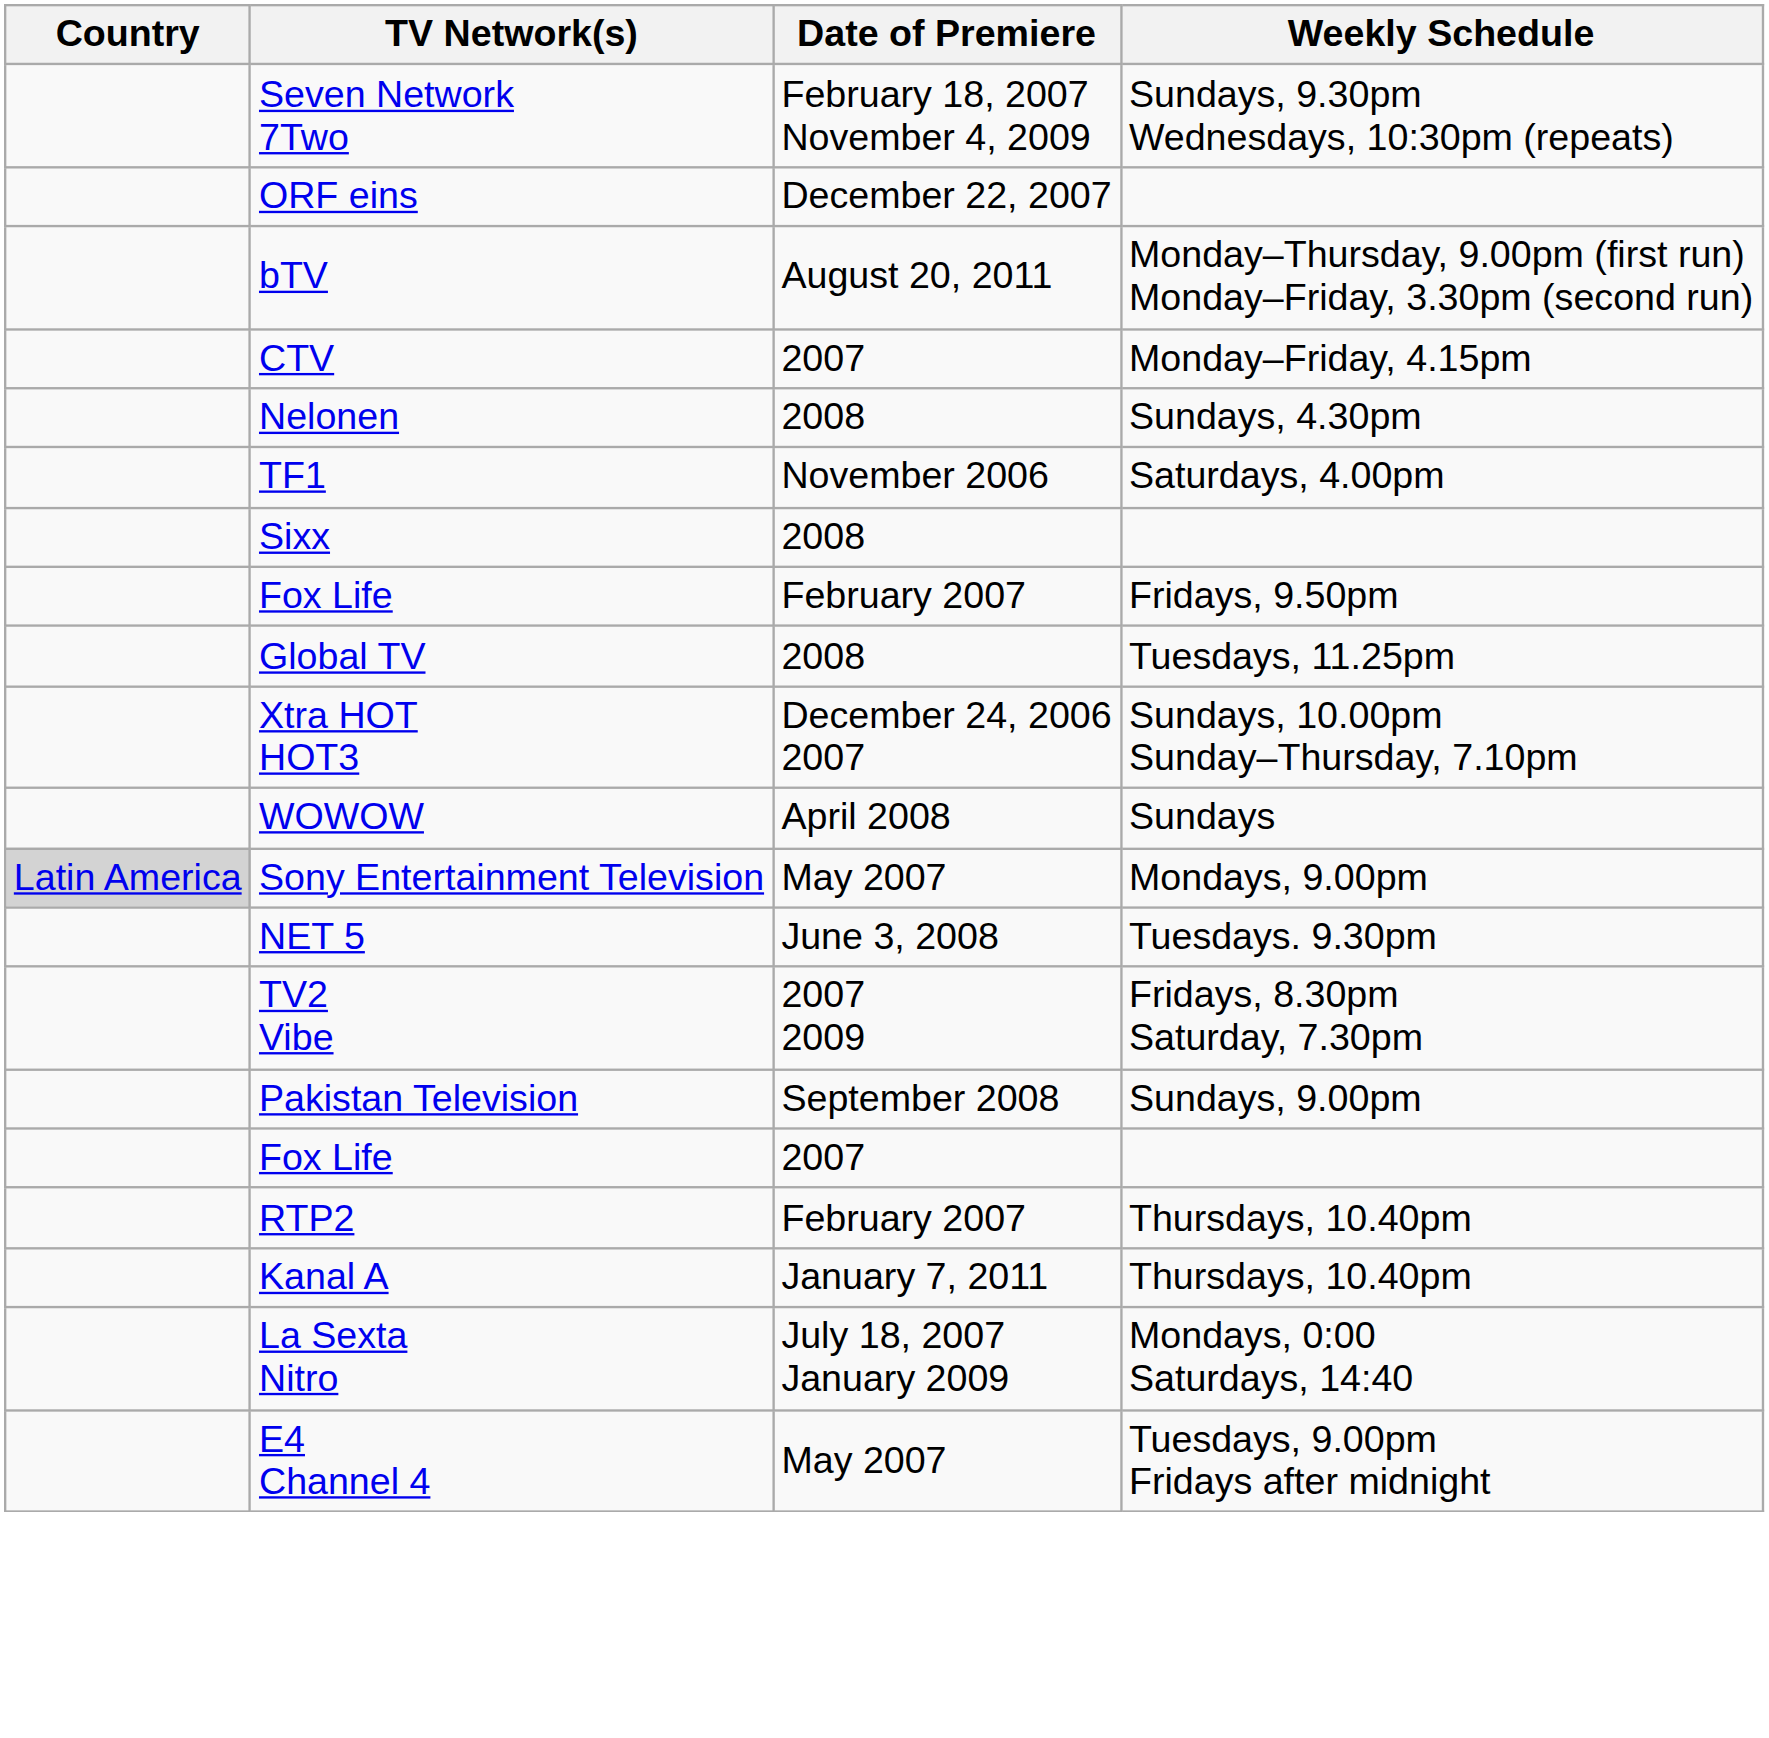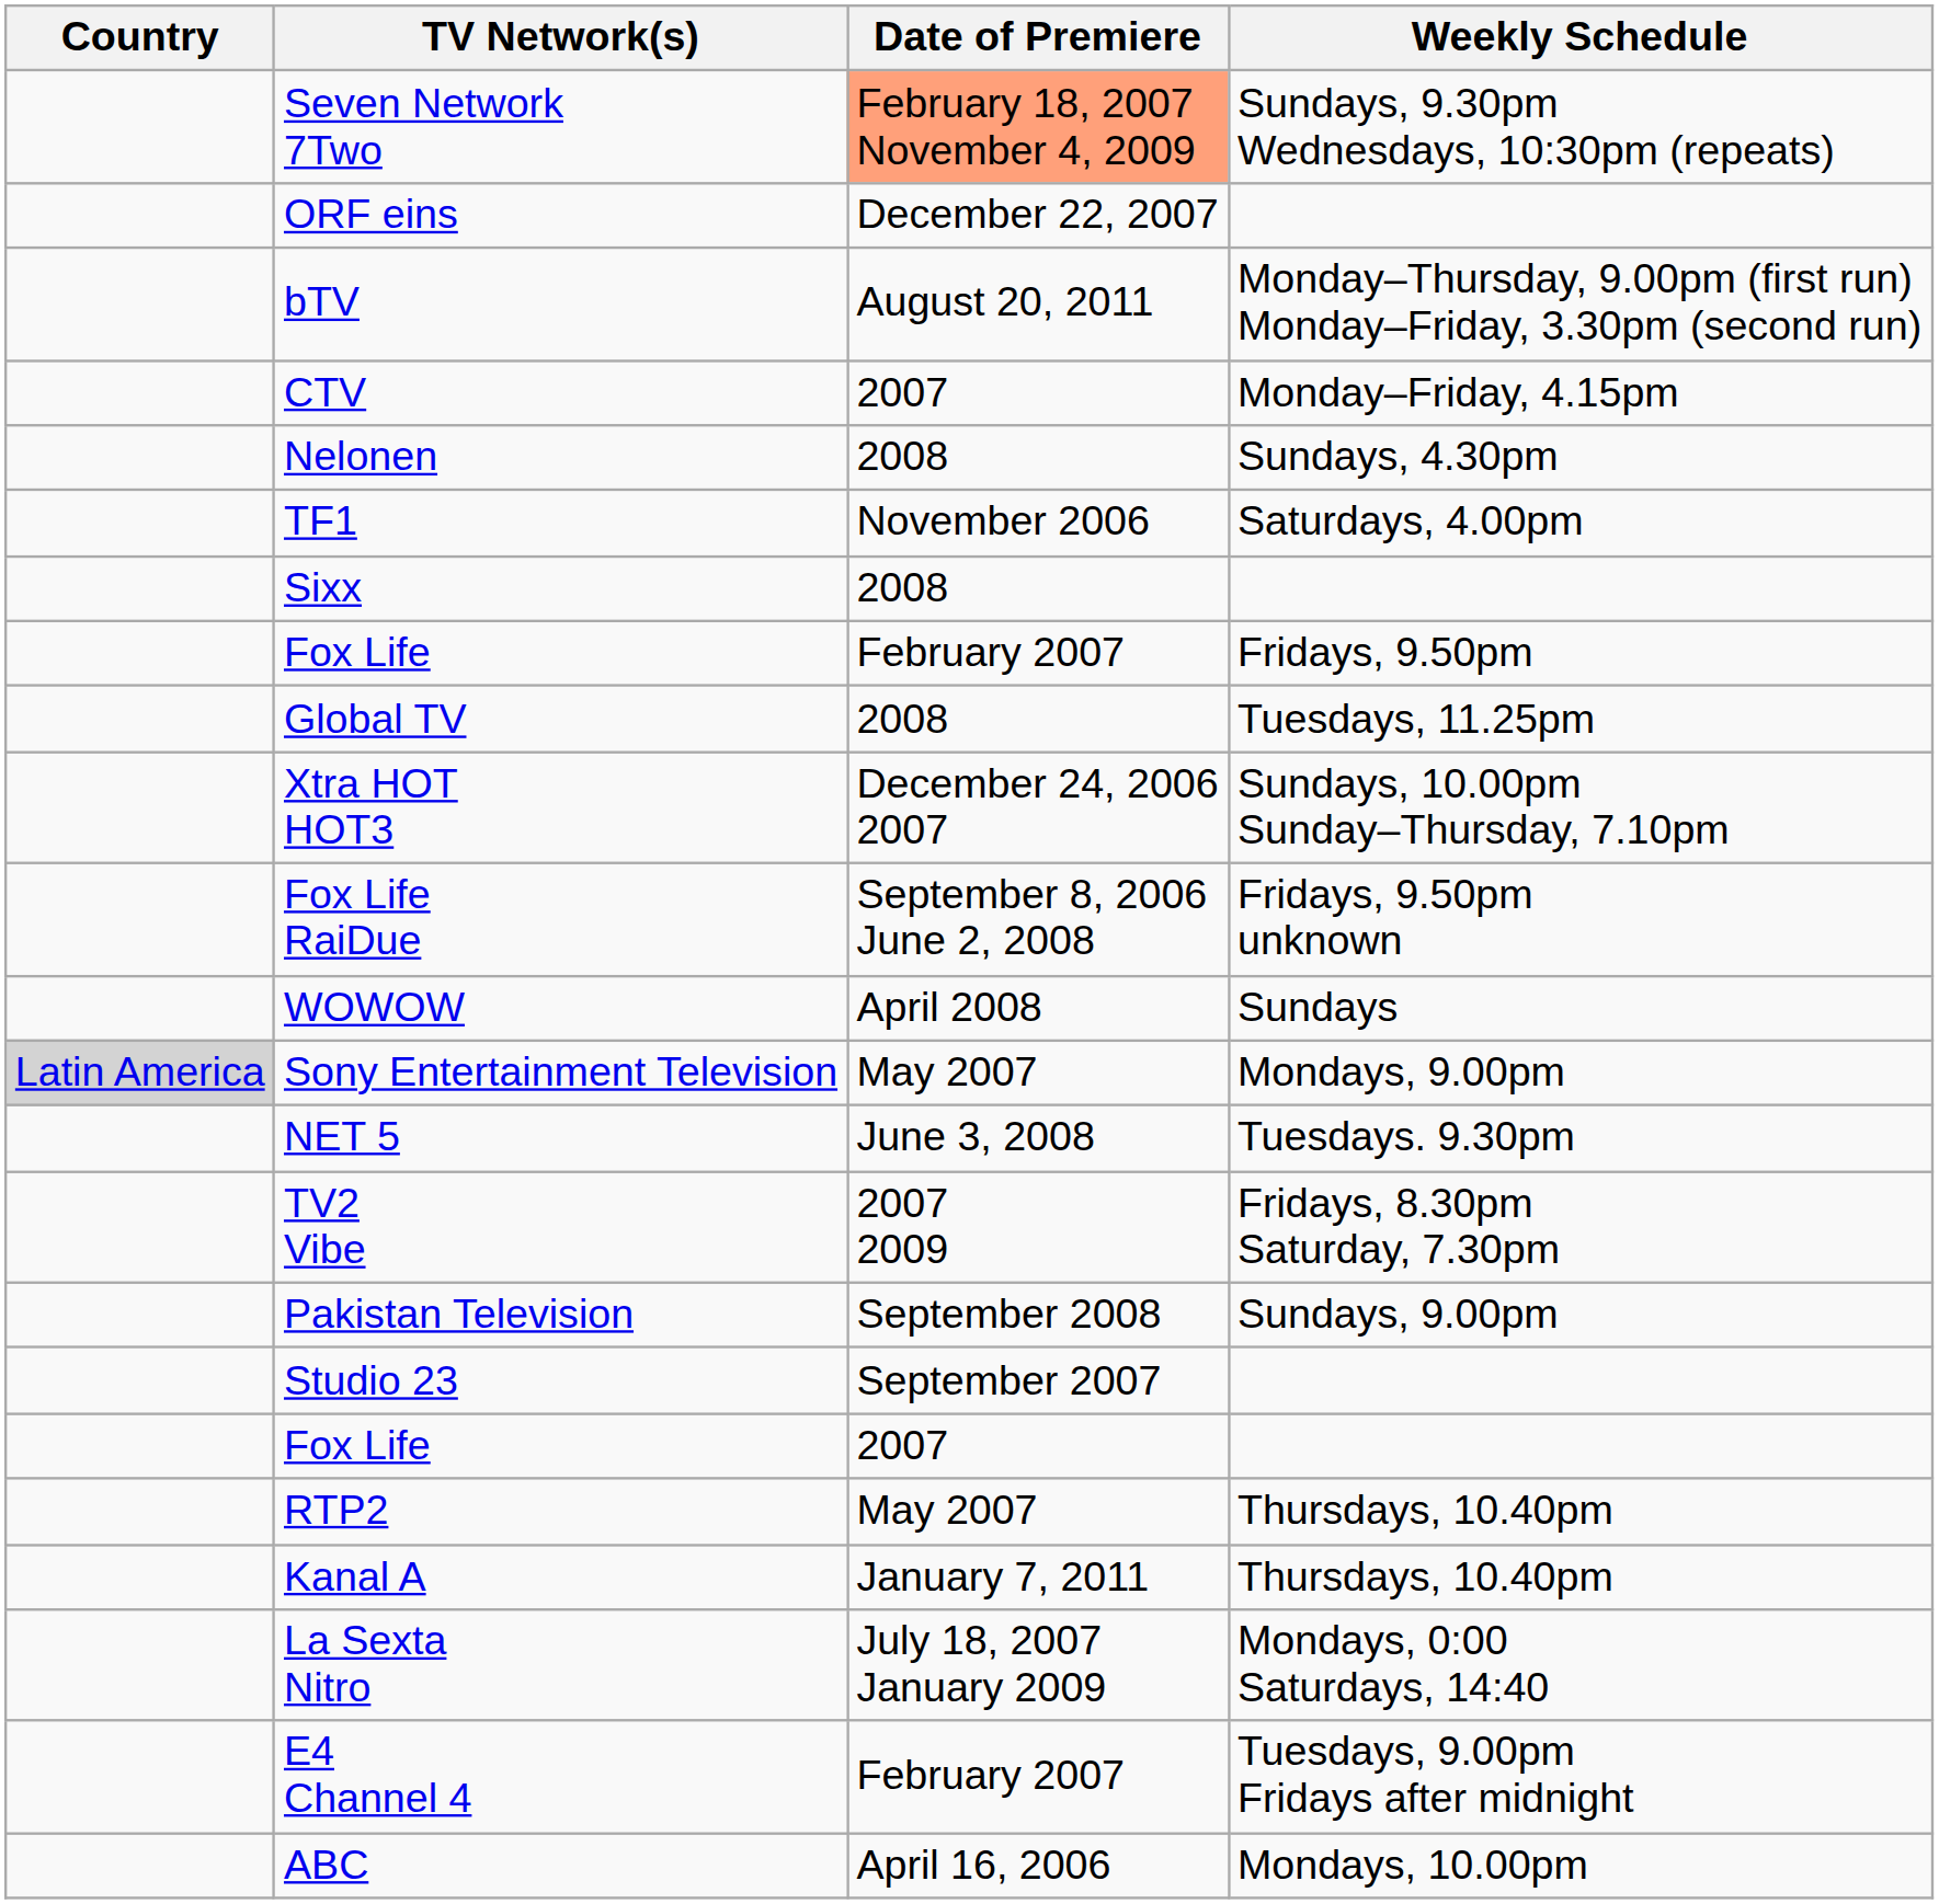Seven Network 7Two | Date of Premiere: no background -> lightsalmon background
+ row: Fox Life RaiDue | September 8, 2006 June 2, 2008 | Fridays, 9.50pm unknown
+ row: Studio 23 | September 2007
RTP2 | Date of Premiere: February 2007 -> May 2007
E4 Channel 4 | Date of Premiere: May 2007 -> February 2007
+ row: ABC | April 16, 2006 | Mondays, 10.00pm
